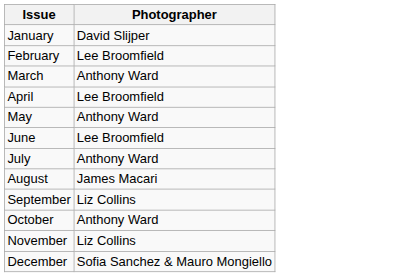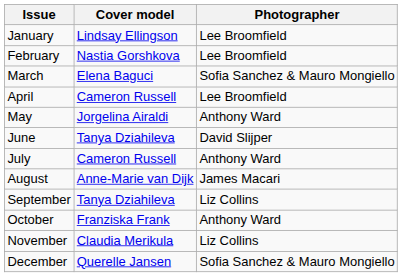+ column: Cover model | Lindsay Ellingson | Nastia Gorshkova | Elena Baguci | Cameron Russell | Jorgelina Airaldi | Tanya Dziahileva | Cameron Russell | Anne-Marie van Dijk | Tanya Dziahileva | Franziska Frank | Claudia Merikula | Querelle Jansen
January | Photographer: David Slijper -> Lee Broomfield
March | Photographer: Anthony Ward -> Sofia Sanchez & Mauro Mongiello
June | Photographer: Lee Broomfield -> David Slijper
